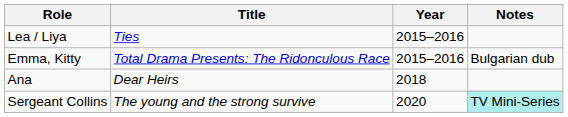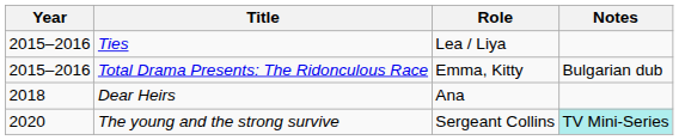columns swapped: Year <-> Role
